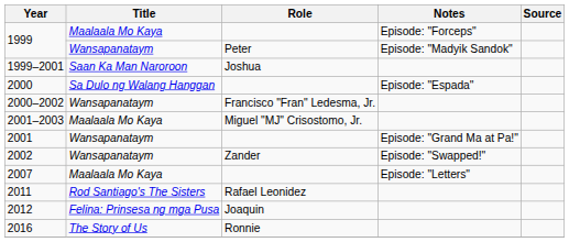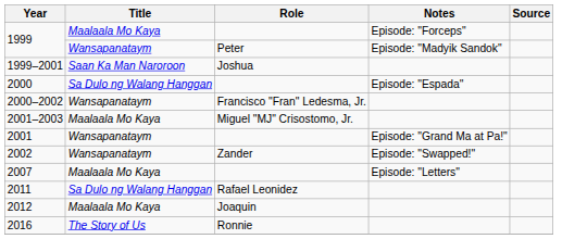2011 | Title: Rod Santiago's The Sisters -> Sa Dulo ng Walang Hanggan
2012 | Title: Felina: Prinsesa ng mga Pusa -> Maalaala Mo Kaya
